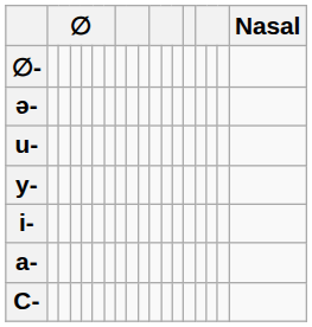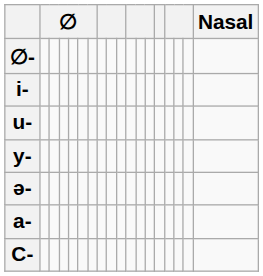rows swapped: i- <-> ə-
